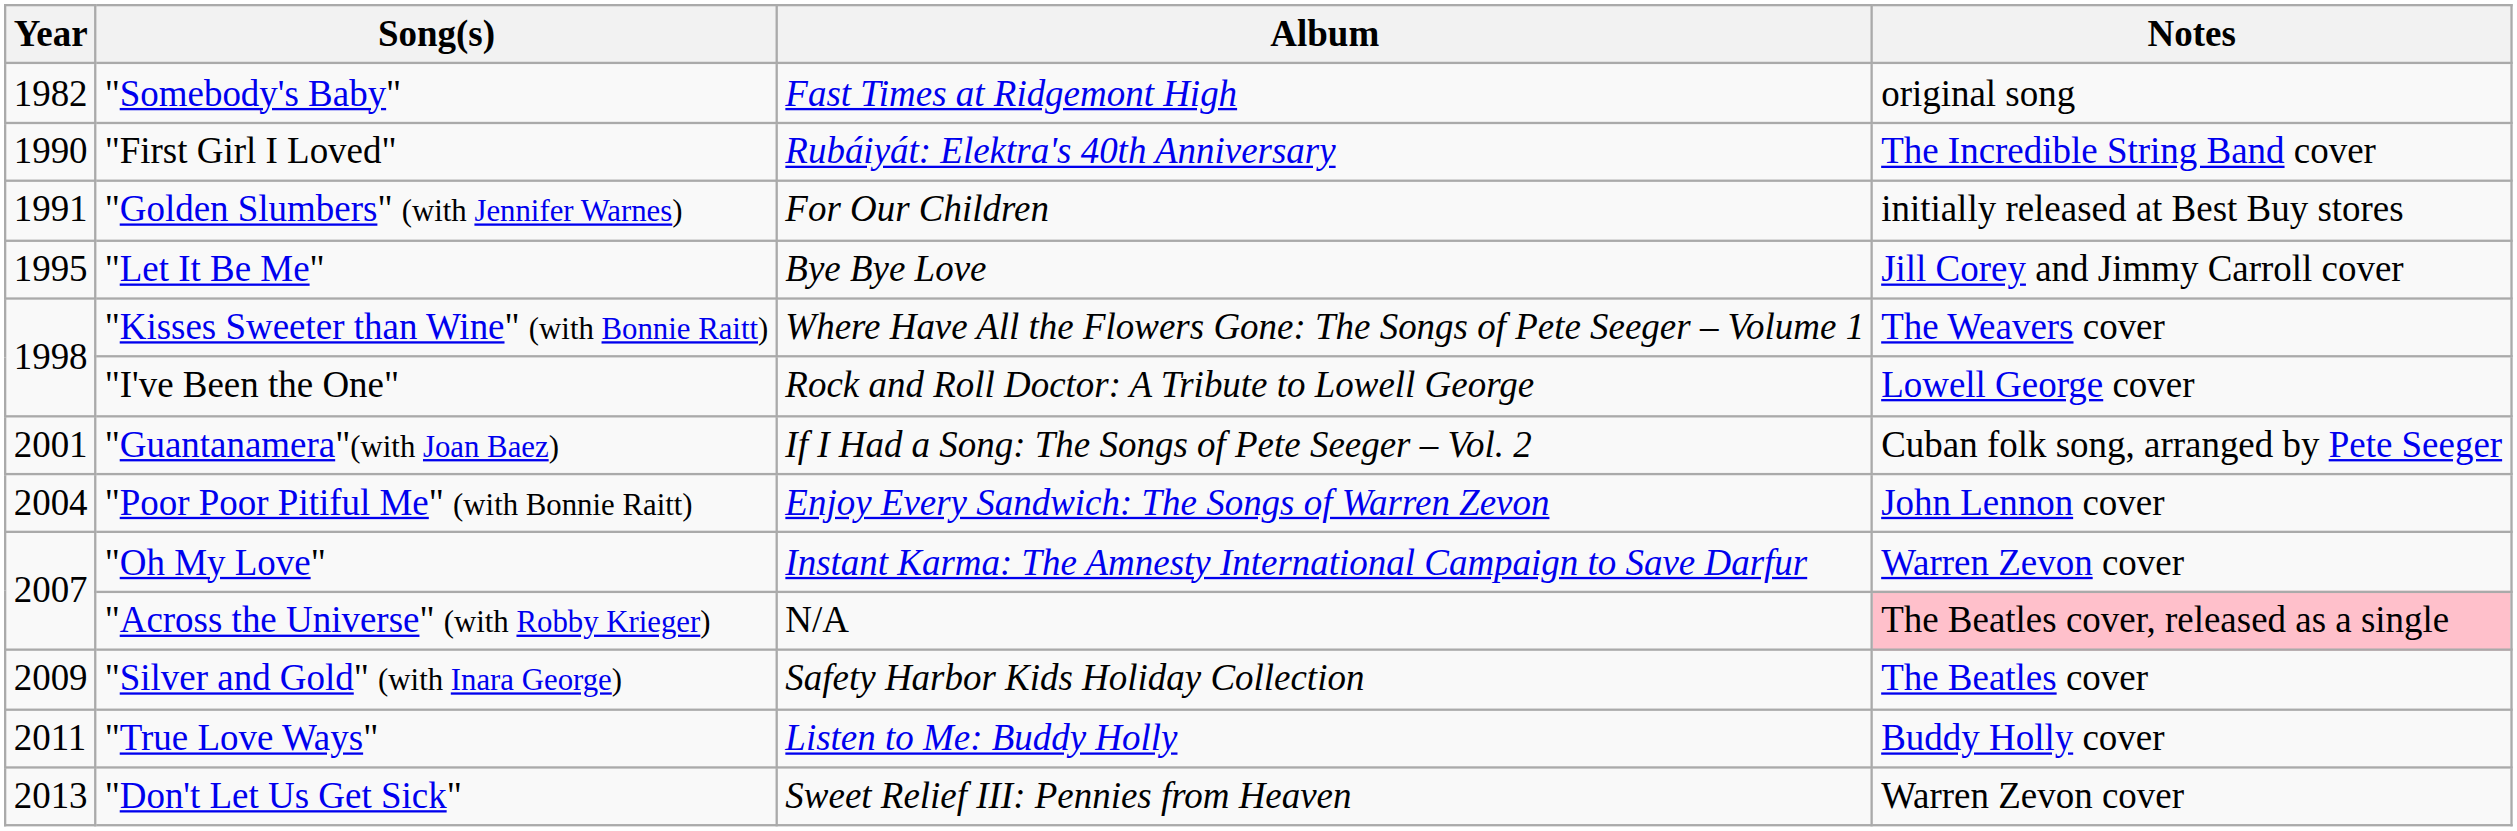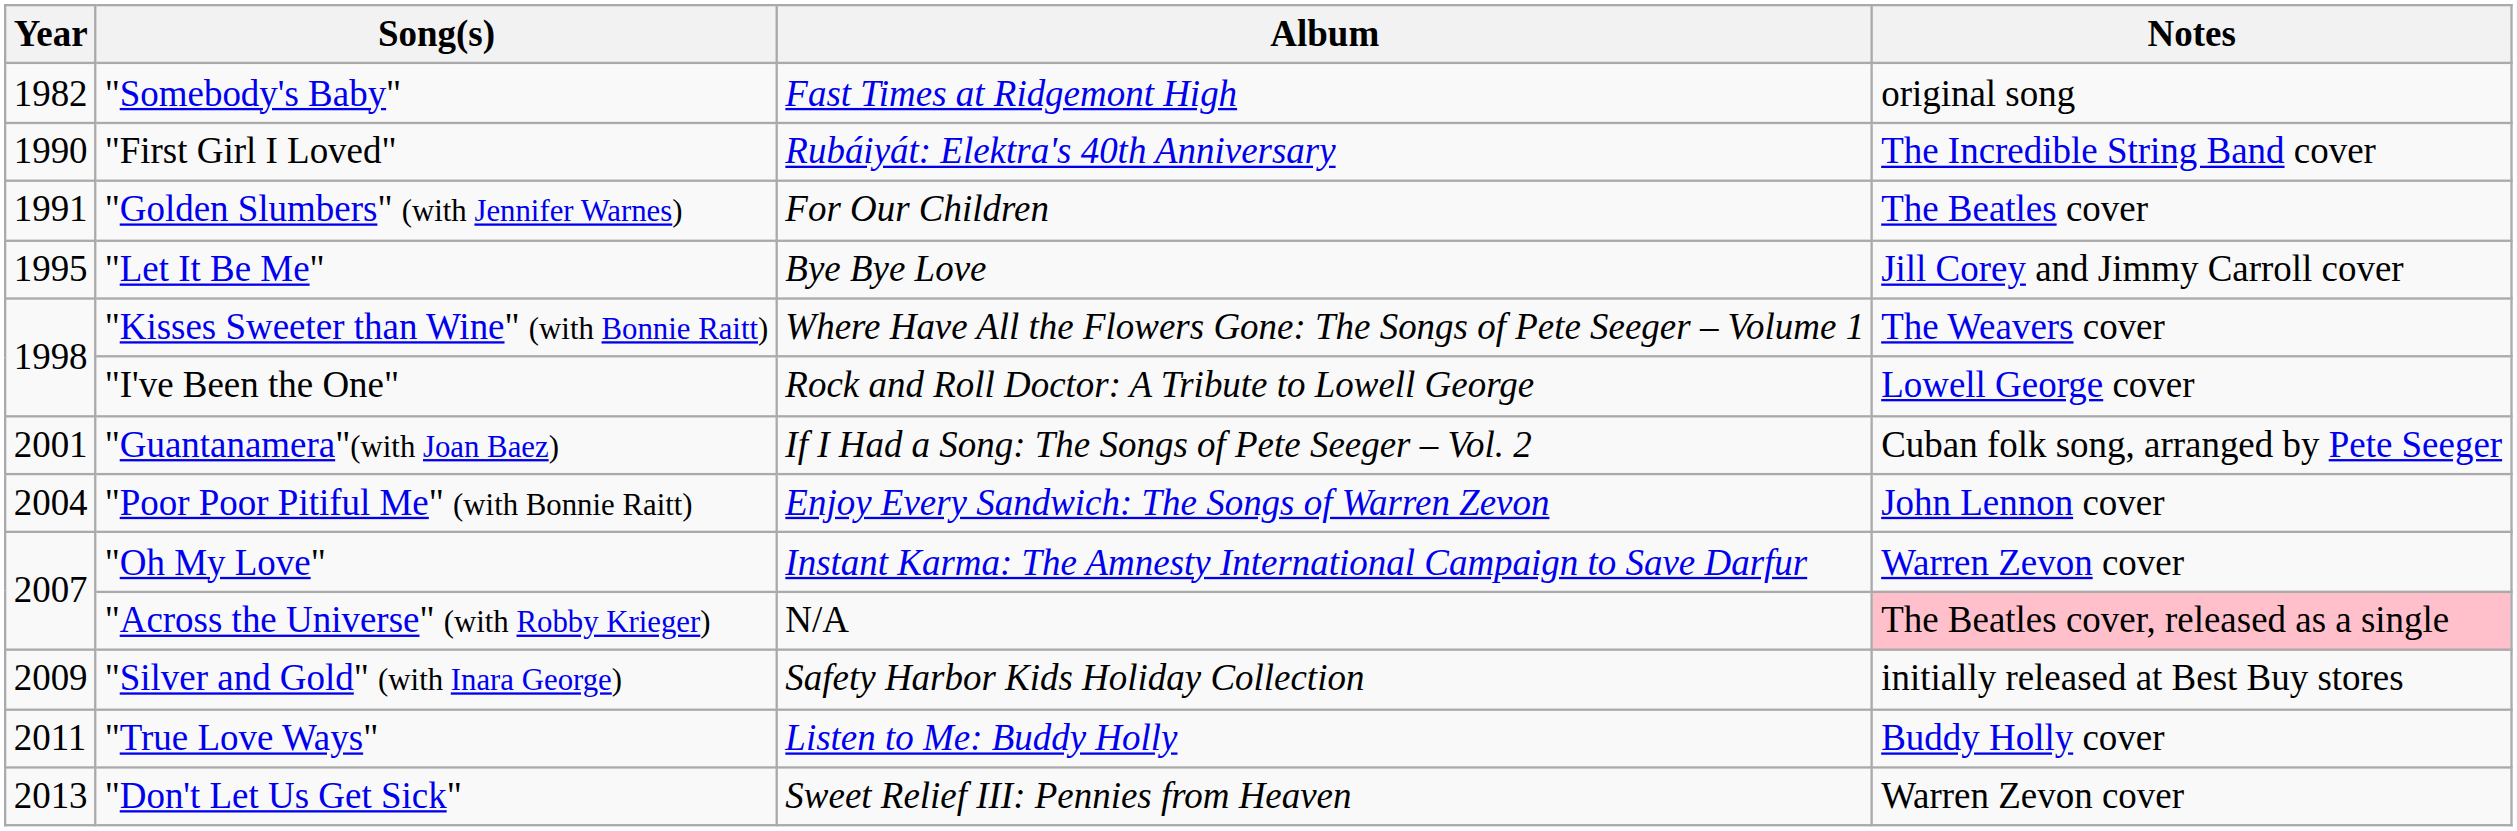"Golden Slumbers" (with Jennifer Warnes) | Notes: initially released at Best Buy stores -> The Beatles cover
"Silver and Gold" (with Inara George) | Notes: The Beatles cover -> initially released at Best Buy stores
